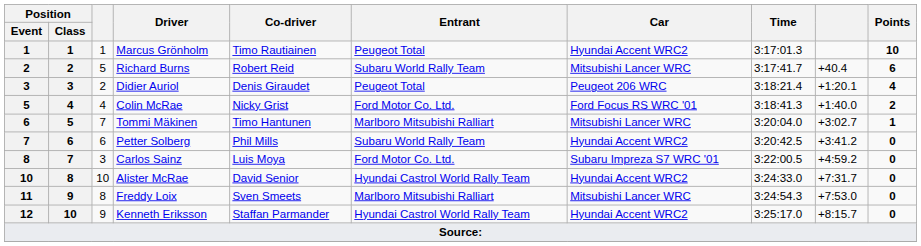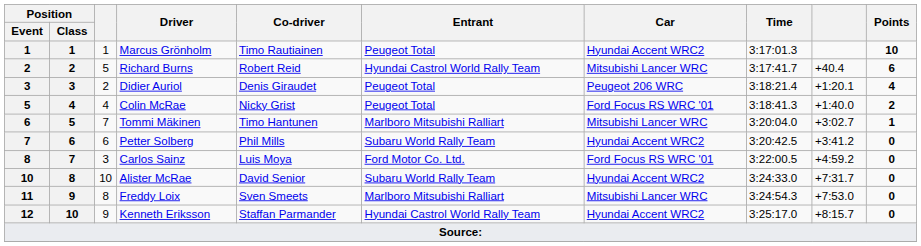Richard Burns | Entrant: Subaru World Rally Team -> Hyundai Castrol World Rally Team
Colin McRae | Entrant: Ford Motor Co. Ltd. -> Peugeot Total
Carlos Sainz | Car: Subaru Impreza S7 WRC '01 -> Ford Focus RS WRC '01
Alister McRae | Entrant: Hyundai Castrol World Rally Team -> Subaru World Rally Team
